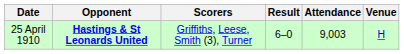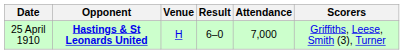columns swapped: Venue <-> Scorers
25 April 1910 | Attendance: 9,003 -> 7,000
